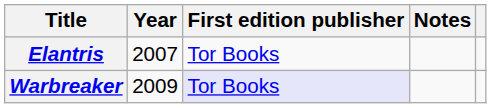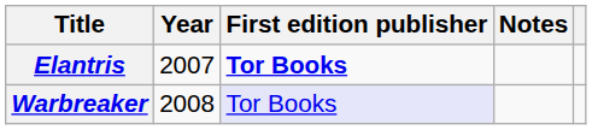Elantris | First edition publisher: normal -> bold
Warbreaker | Year: 2009 -> 2008
